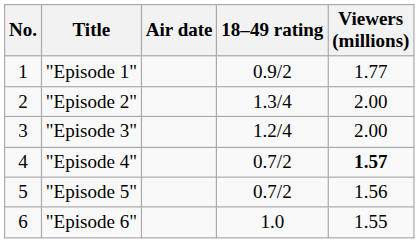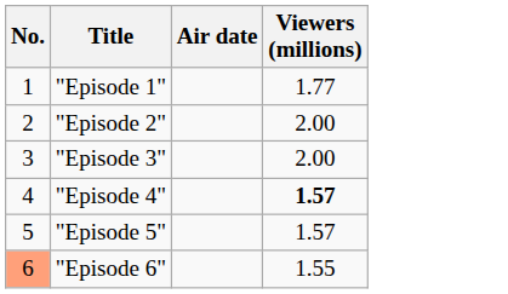- column: 18–49 rating | 0.9/2 | 1.3/4 | 1.2/4 | 0.7/2 | 0.7/2 | 1.0
"Episode 5" | Viewers (millions): 1.56 -> 1.57
"Episode 6" | No.: no background -> lightsalmon background
